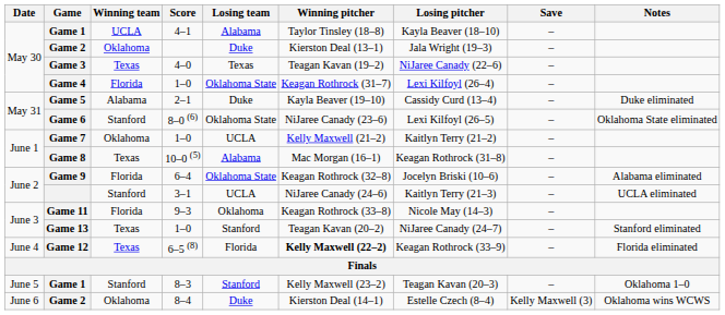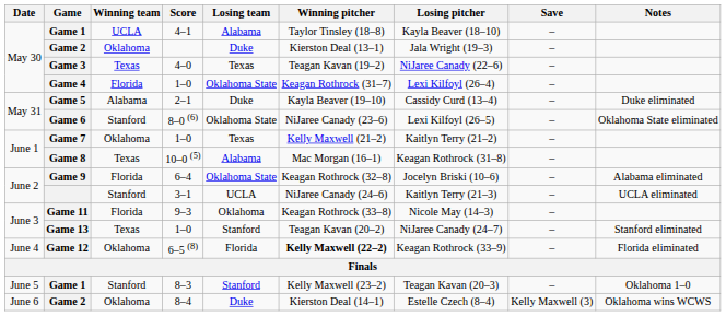Game 7 | Losing team: UCLA -> Texas
Game 12 | Winning team: Texas -> Oklahoma
